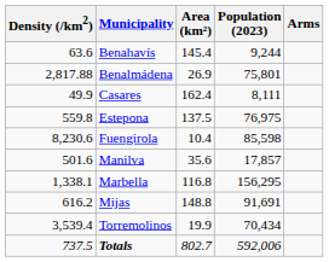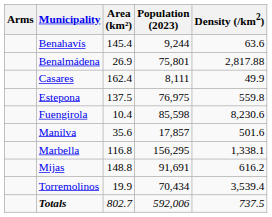columns swapped: Arms <-> Density (/km2)
